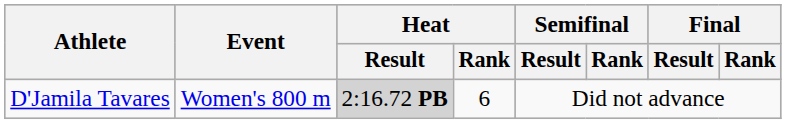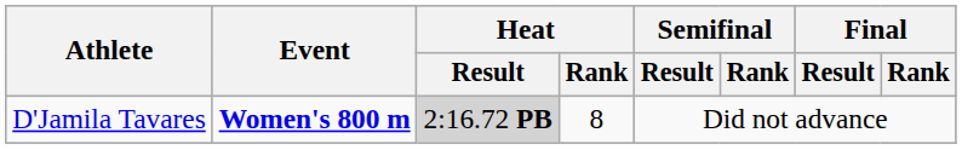D'Jamila Tavares | Event: normal -> bold
D'Jamila Tavares | Heat / Rank: 6 -> 8
